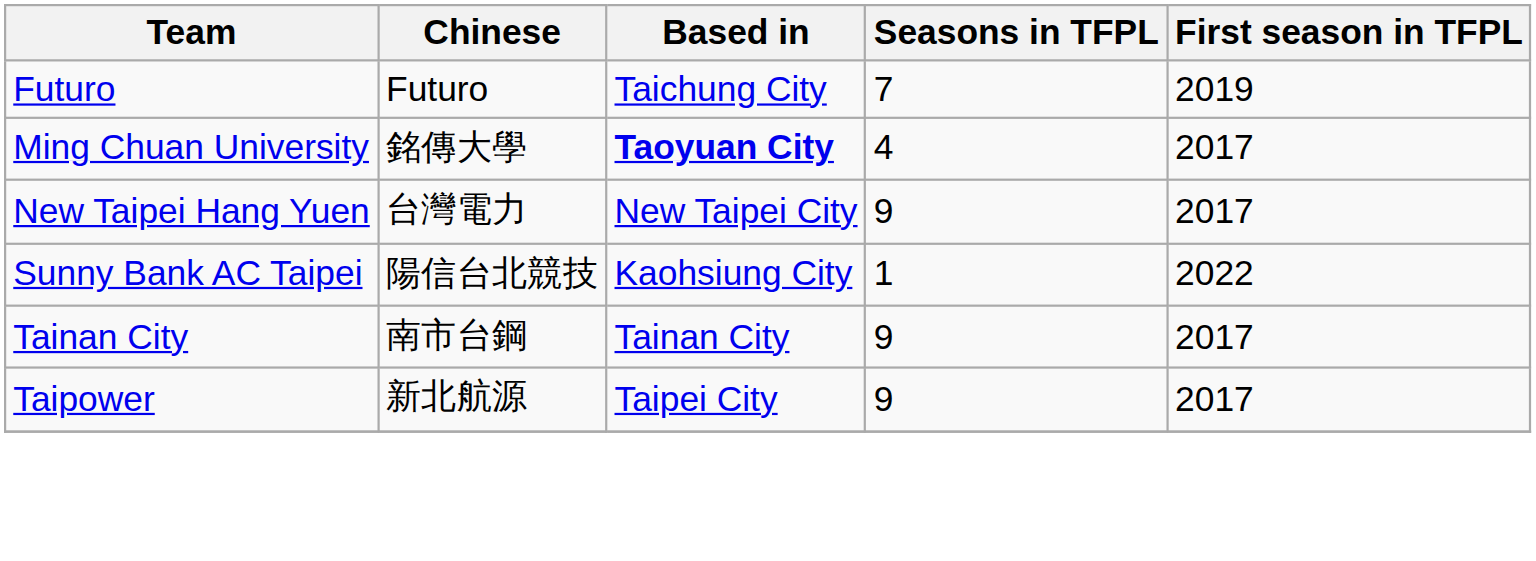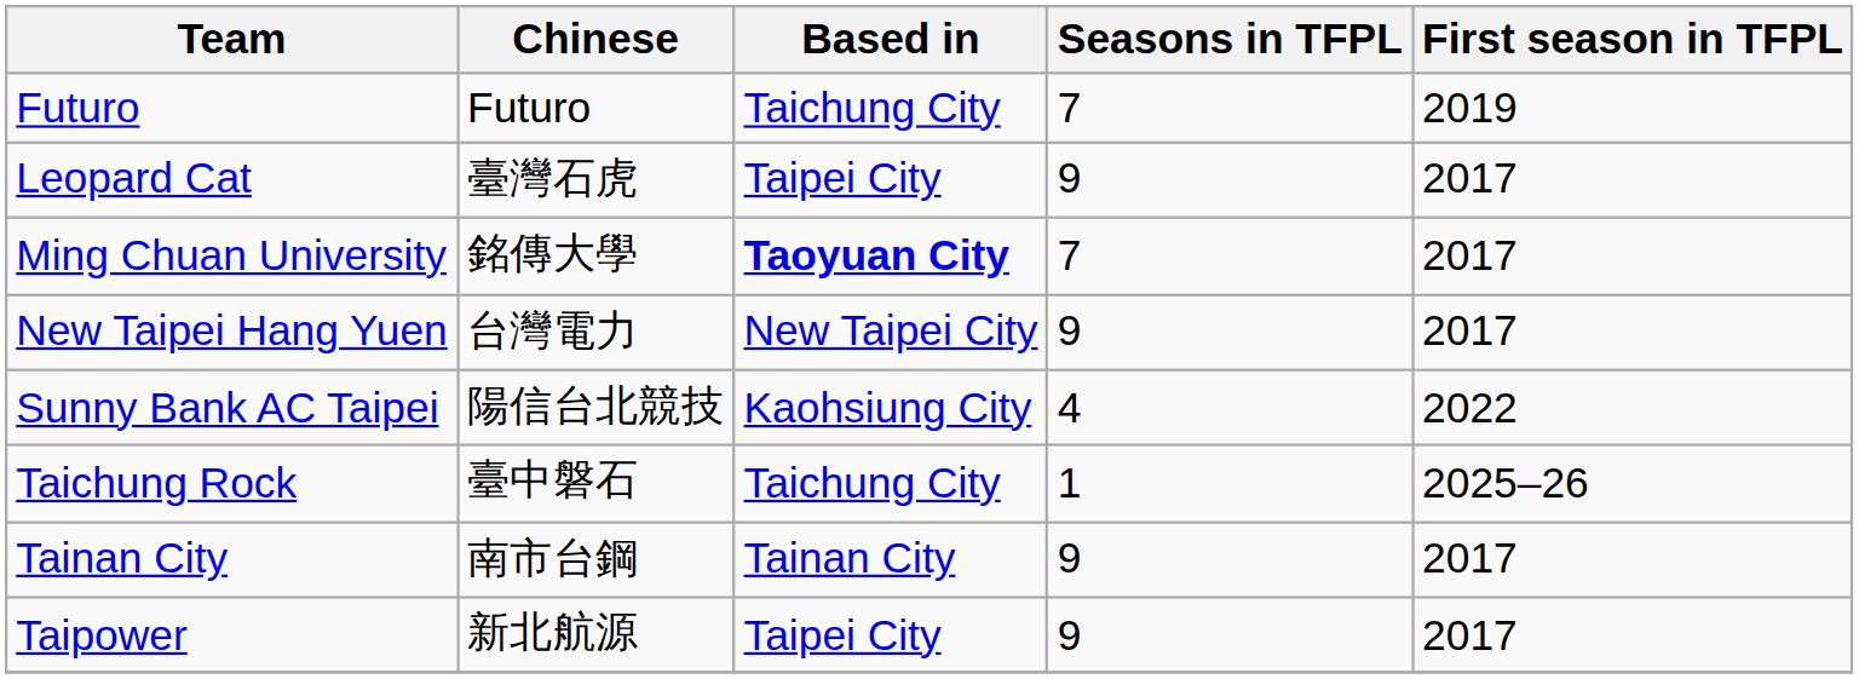+ row: Leopard Cat | 臺灣石虎 | Taipei City | 9 | 2017
Ming Chuan University | Seasons in TFPL: 4 -> 7
Sunny Bank AC Taipei | Seasons in TFPL: 1 -> 4
+ row: Taichung Rock | 臺中磐石 | Taichung City | 1 | 2025–26
